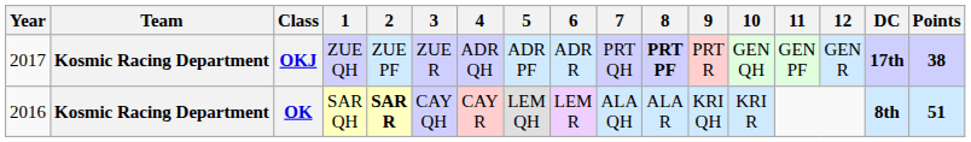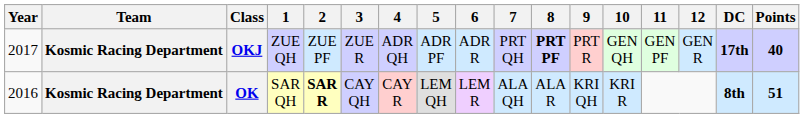OKJ | Points: 38 -> 40
